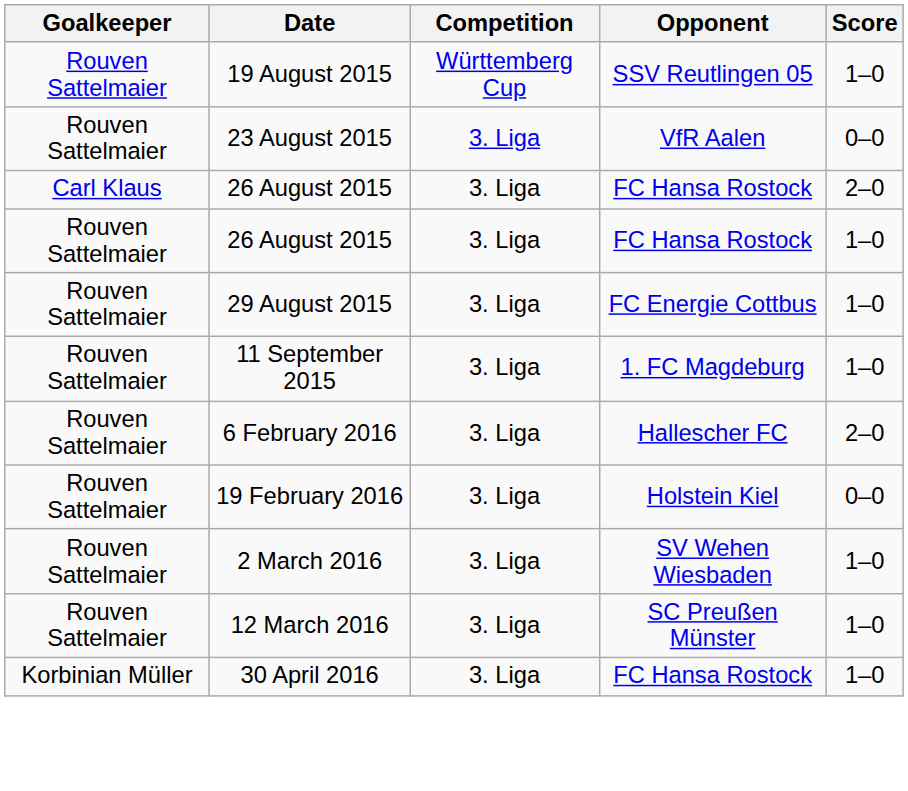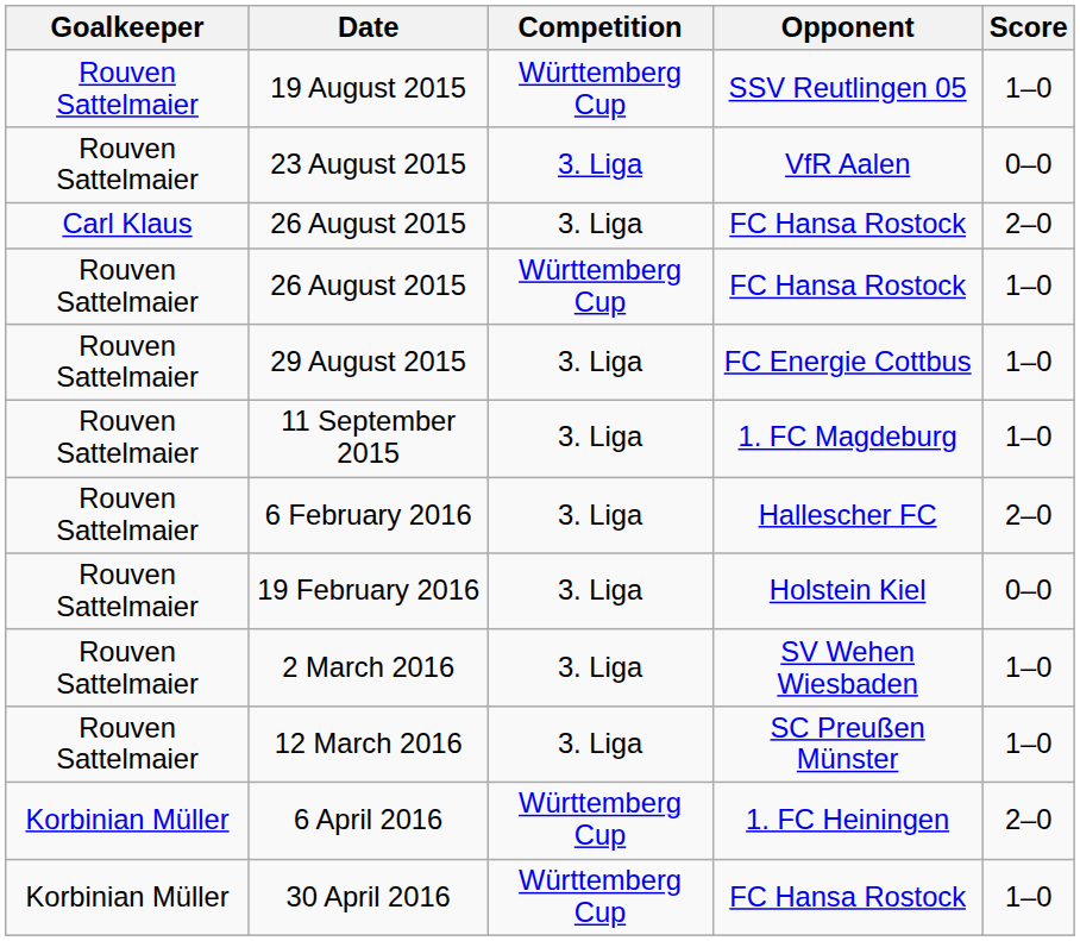Rouven Sattelmaier / 26 August 2015 | Competition: 3. Liga -> Württemberg Cup
+ row: Korbinian Müller | 6 April 2016 | Württemberg Cup | 1. FC Heiningen | 2–0
30 April 2016 | Competition: 3. Liga -> Württemberg Cup
